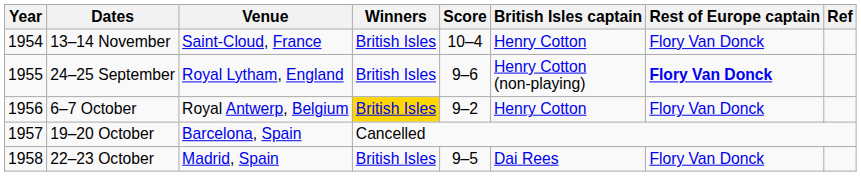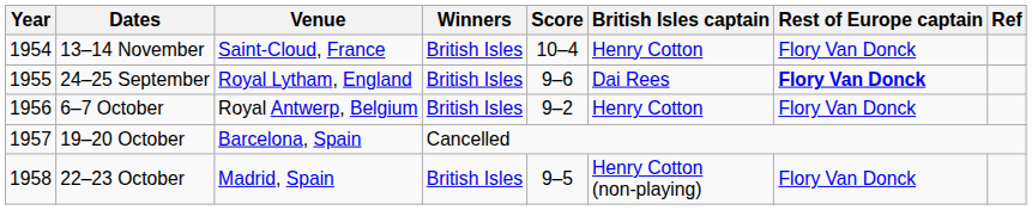24–25 September | British Isles captain: Henry Cotton (non-playing) -> Dai Rees
6–7 October | Winners: gold background -> no background
22–23 October | British Isles captain: Dai Rees -> Henry Cotton (non-playing)
